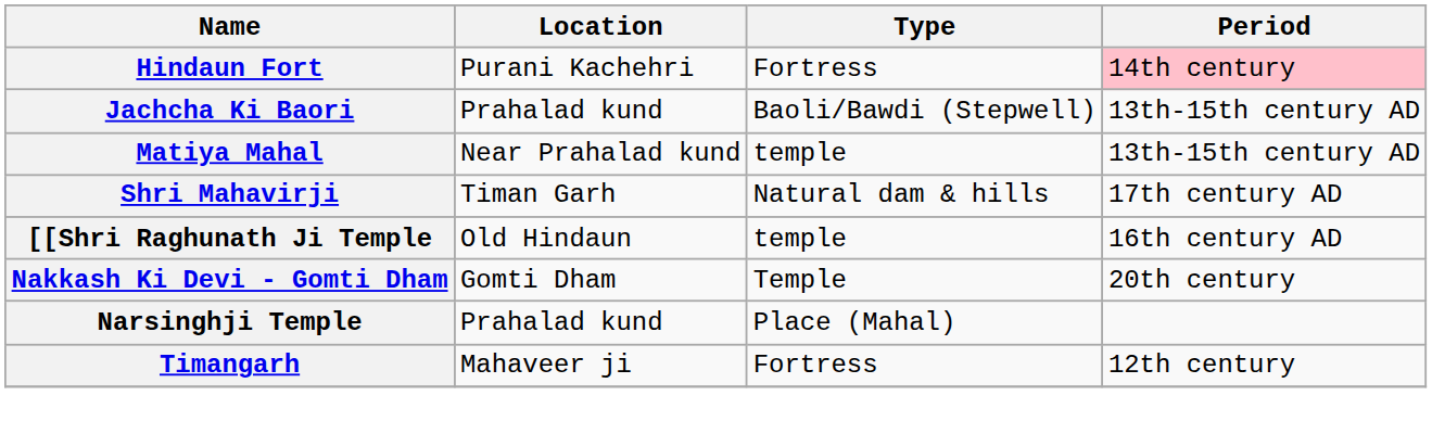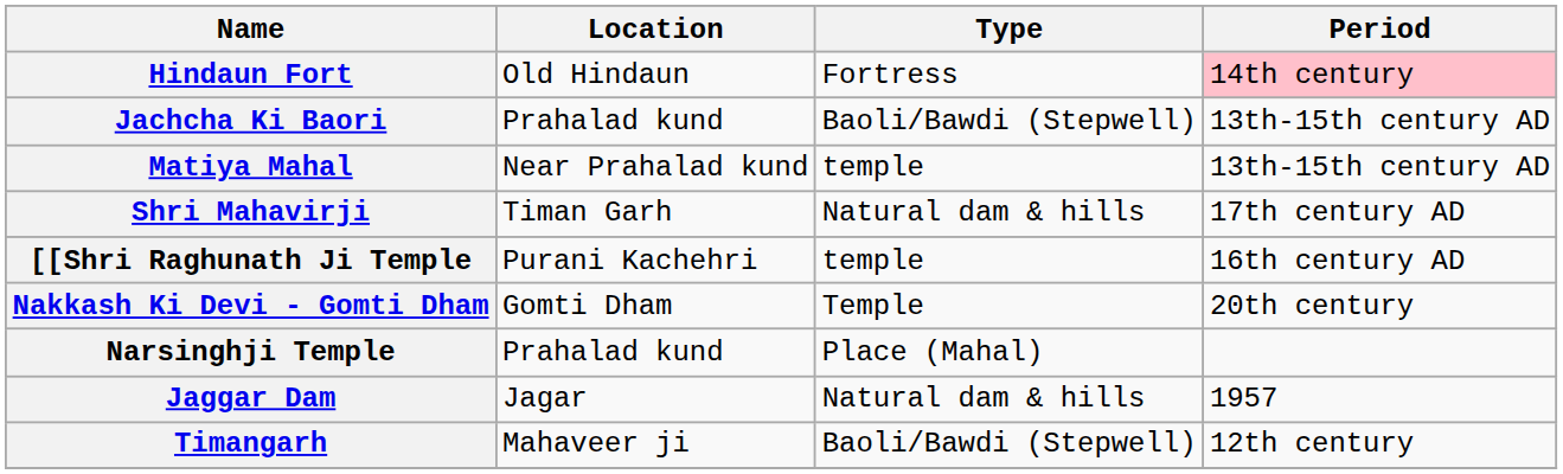Hindaun Fort | Location: Purani Kachehri -> Old Hindaun
[[Shri Raghunath Ji Temple | Location: Old Hindaun -> Purani Kachehri
+ row: Jaggar Dam | Jagar | Natural dam & hills | 1957
Timangarh | Type: Fortress -> Baoli/Bawdi (Stepwell)
